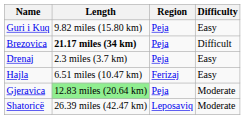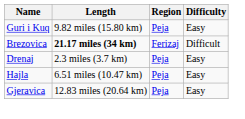Brezovica | Region: Peja -> Ferizaj
Hajla | Region: Ferizaj -> Peja
Gjeravica | Length: lightgreen background -> no background
Gjeravica | Difficulty: Moderate -> Easy
- row: Shatoricë | 26.39 miles (42.47 km) | Leposaviq | Moderate
